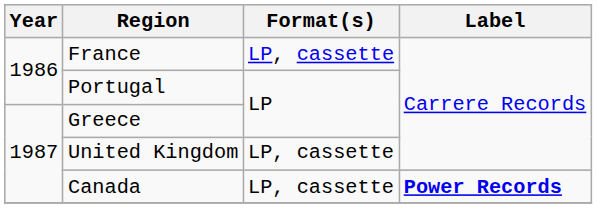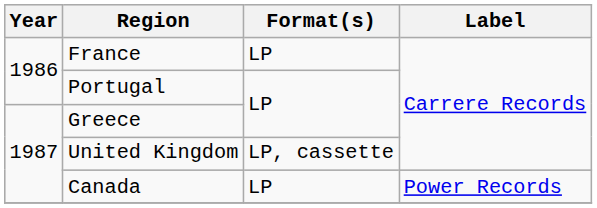France | Format(s): LP, cassette -> LP
Canada | Format(s): LP, cassette -> LP
Canada | Label: bold -> normal
